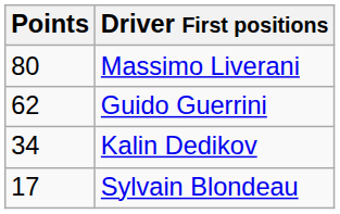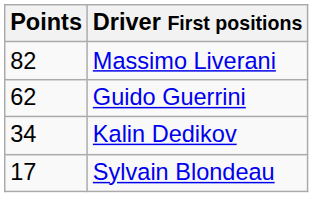Massimo Liverani | Points: 80 -> 82
